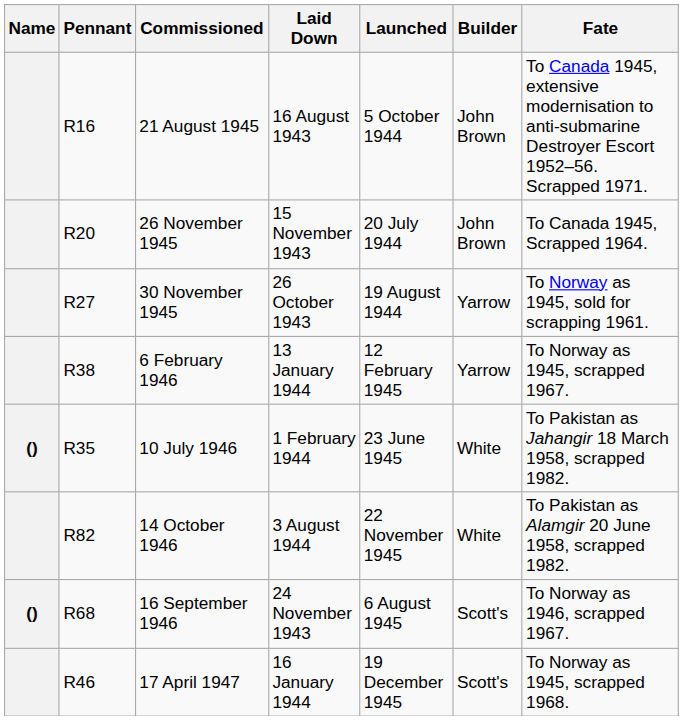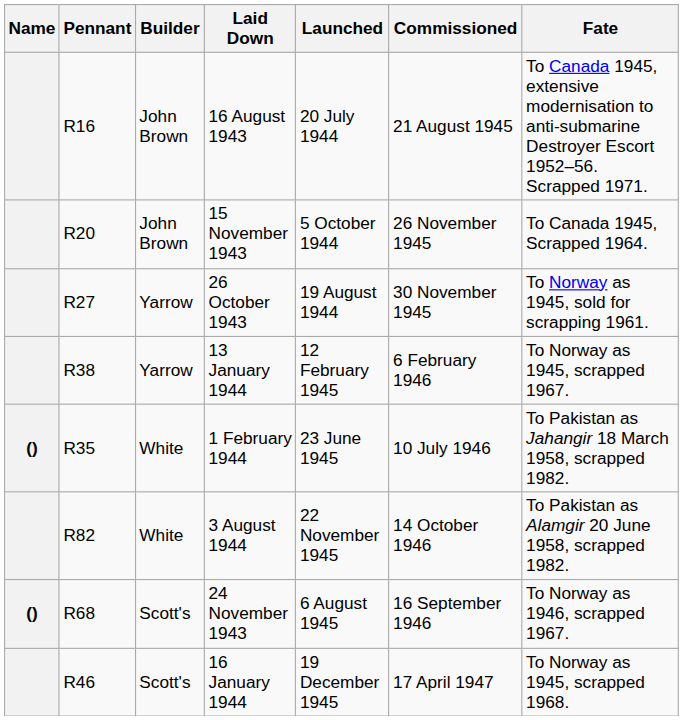columns swapped: Builder <-> Commissioned
16 August 1943 | Launched: 5 October 1944 -> 20 July 1944
15 November 1943 | Launched: 20 July 1944 -> 5 October 1944
